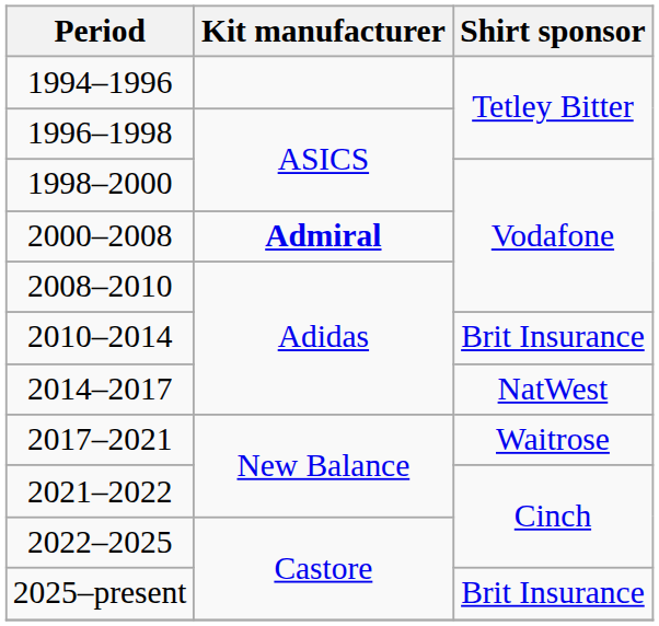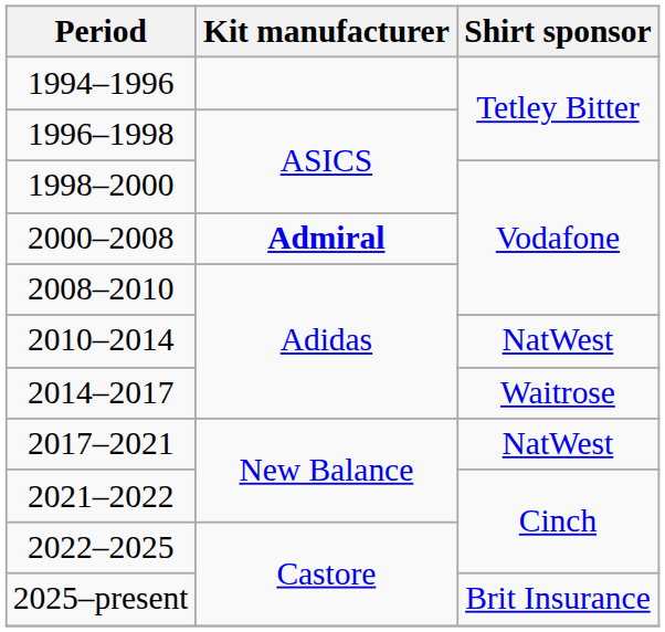2010–2014 | Shirt sponsor: Brit Insurance -> NatWest
2014–2017 | Shirt sponsor: NatWest -> Waitrose
2017–2021 | Shirt sponsor: Waitrose -> NatWest
